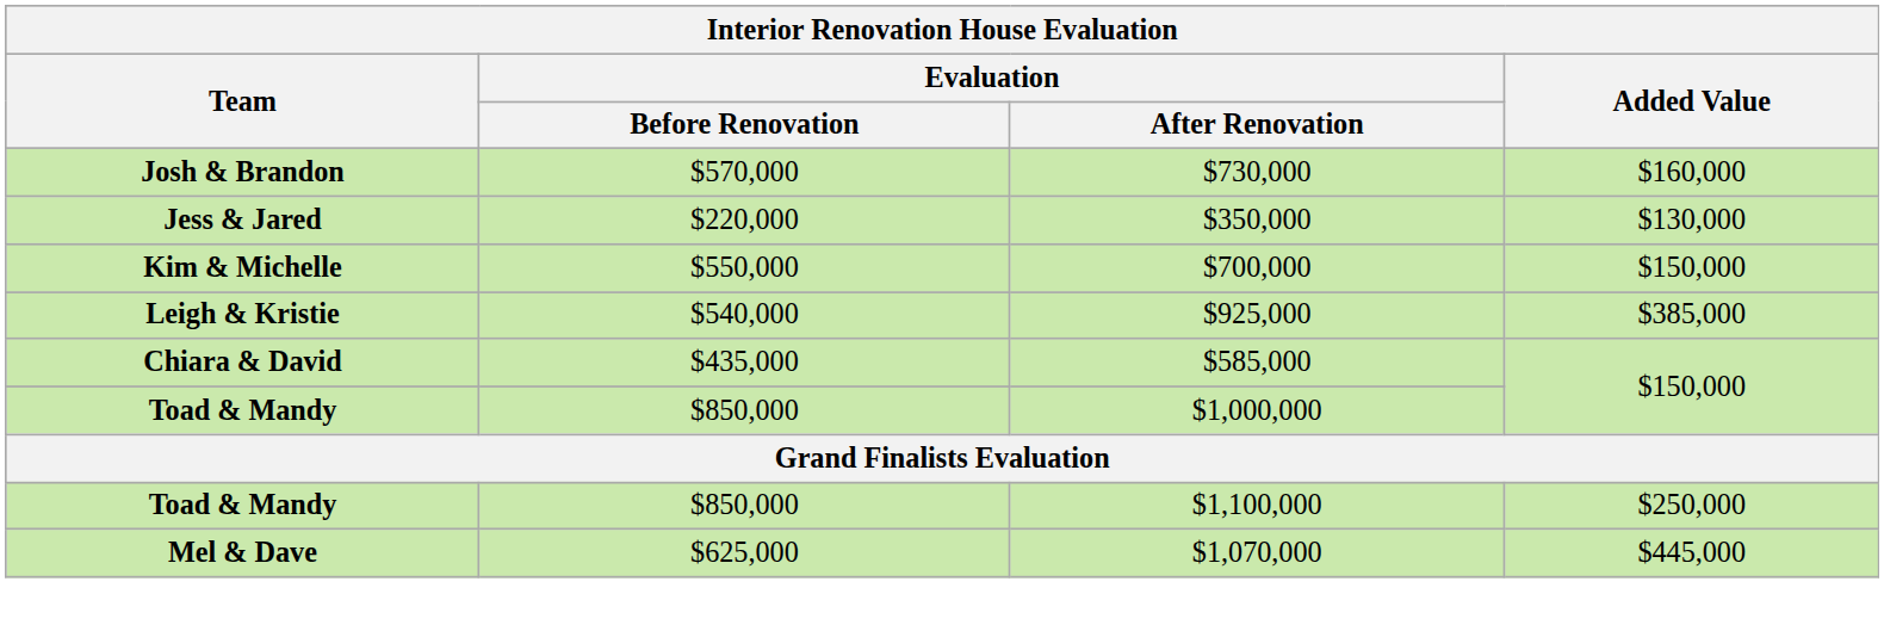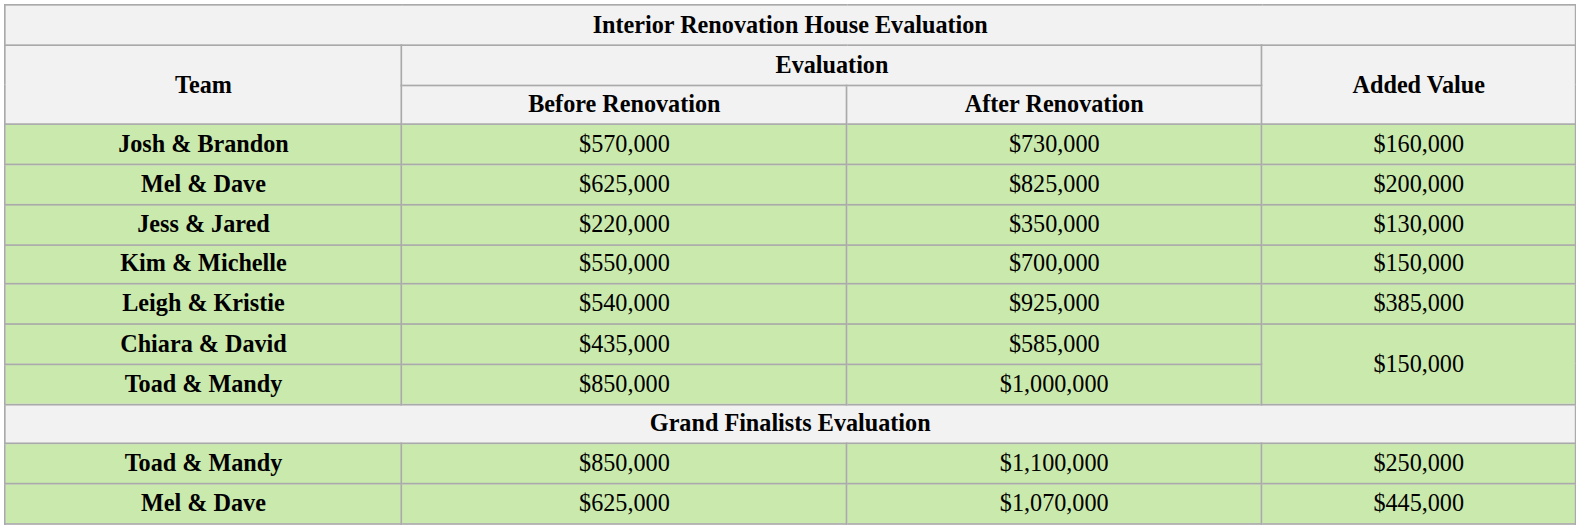+ row: Mel & Dave | $625,000 | $825,000 | $200,000
